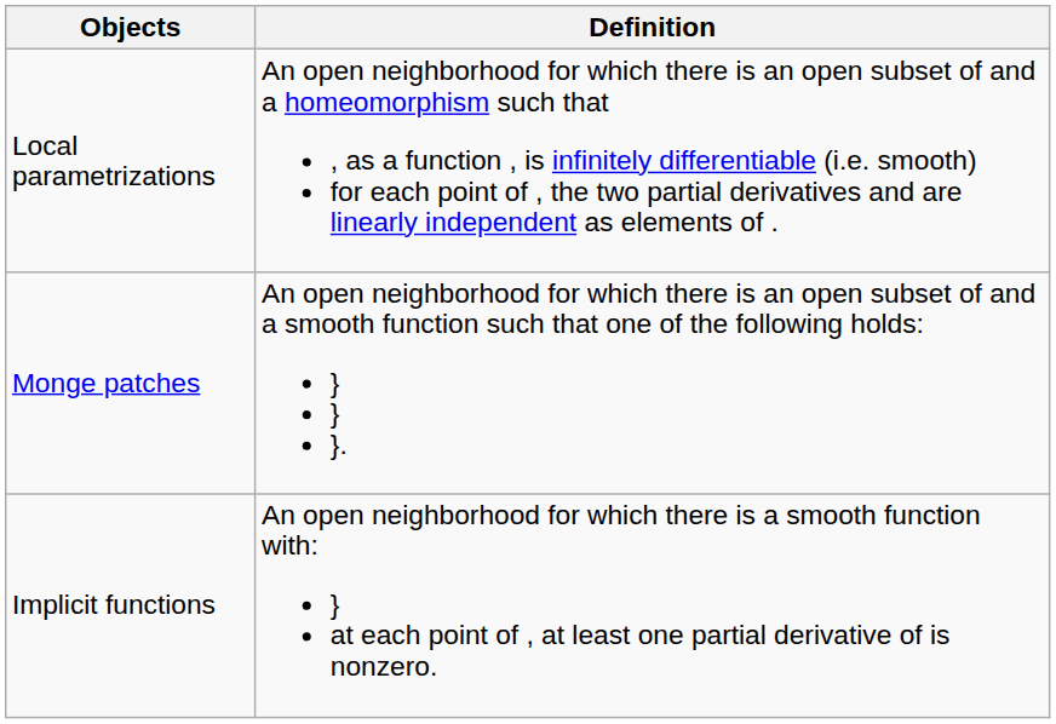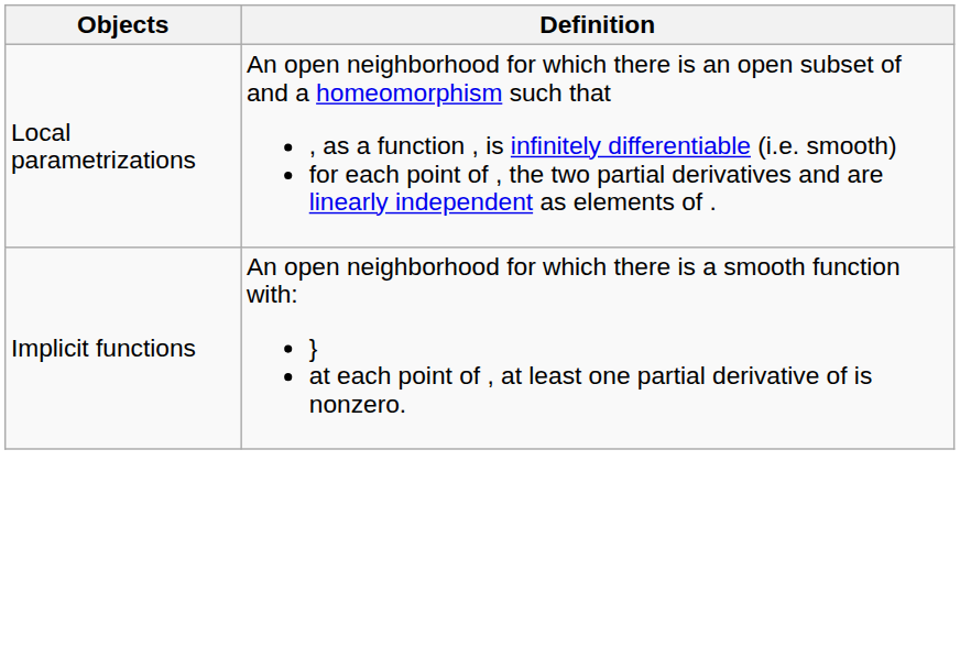- row: Monge patches | An open neighborhood for which there is an open subset of and a smooth function such that one of the following holds: } } }.
